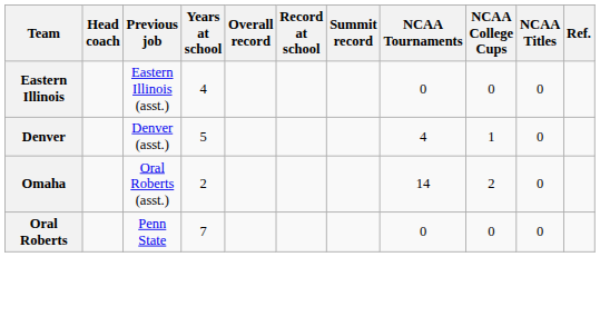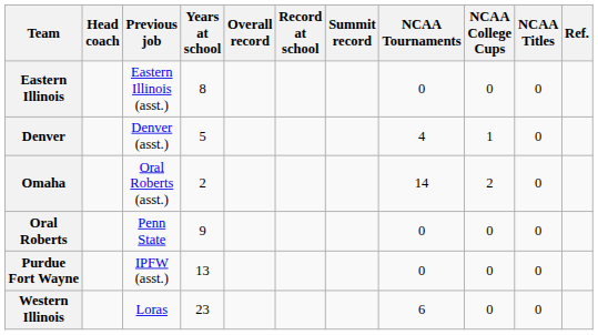Eastern Illinois | Years at school: 4 -> 8
Oral Roberts | Years at school: 7 -> 9
+ row: Purdue Fort Wayne | IPFW (asst.) | 13 | 0 | 0 | 0
+ row: Western Illinois | Loras | 23 | 6 | 0 | 0
